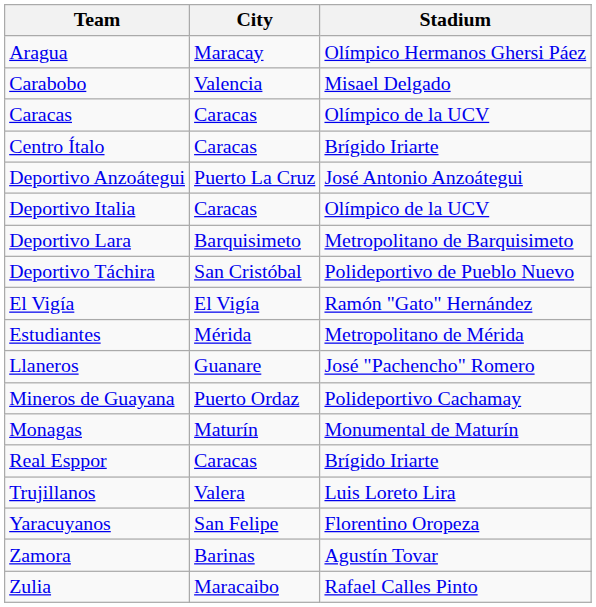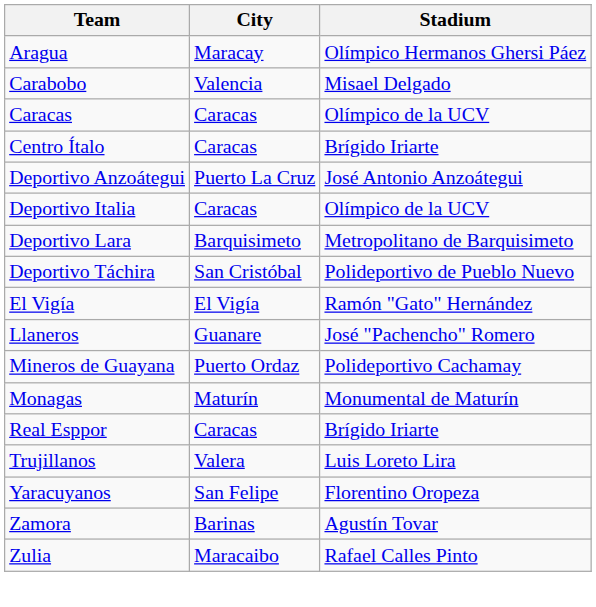- row: Estudiantes | Mérida | Metropolitano de Mérida
